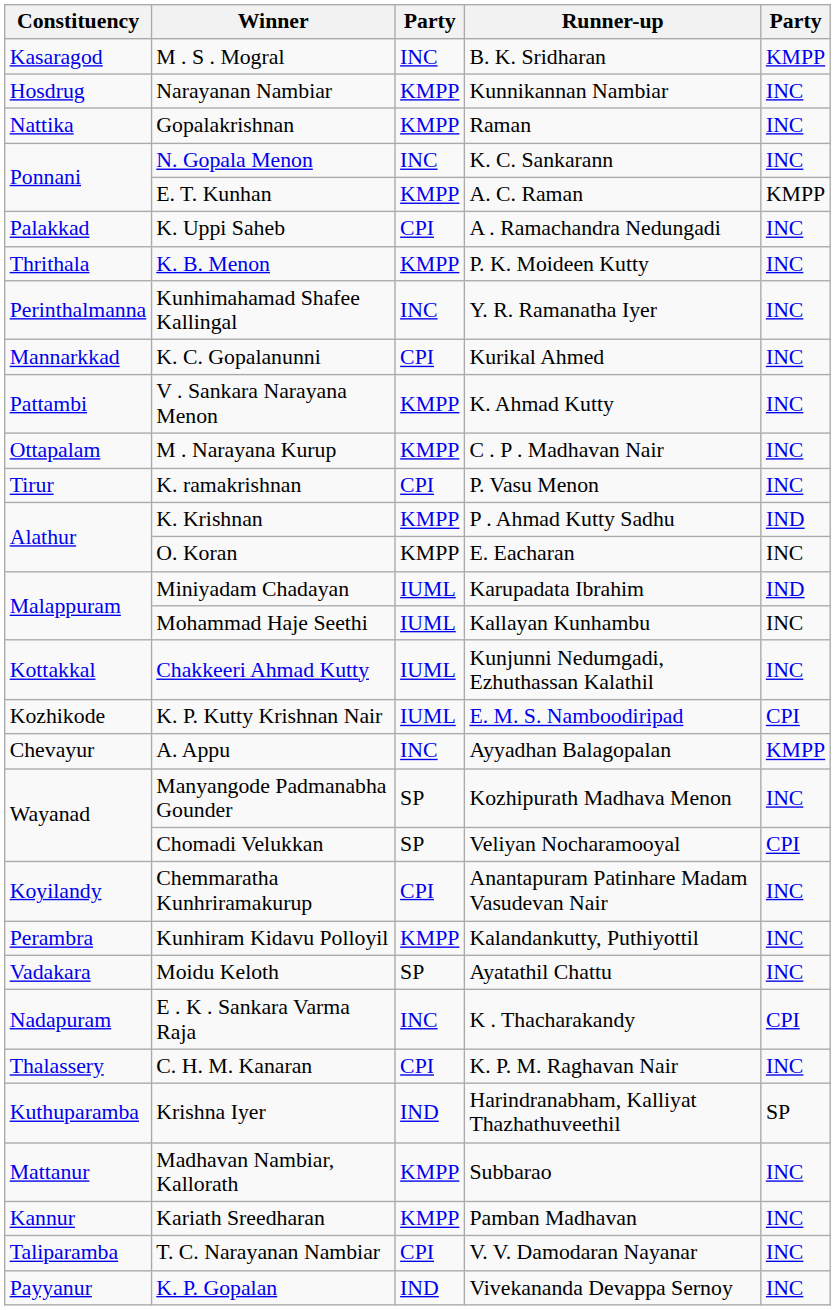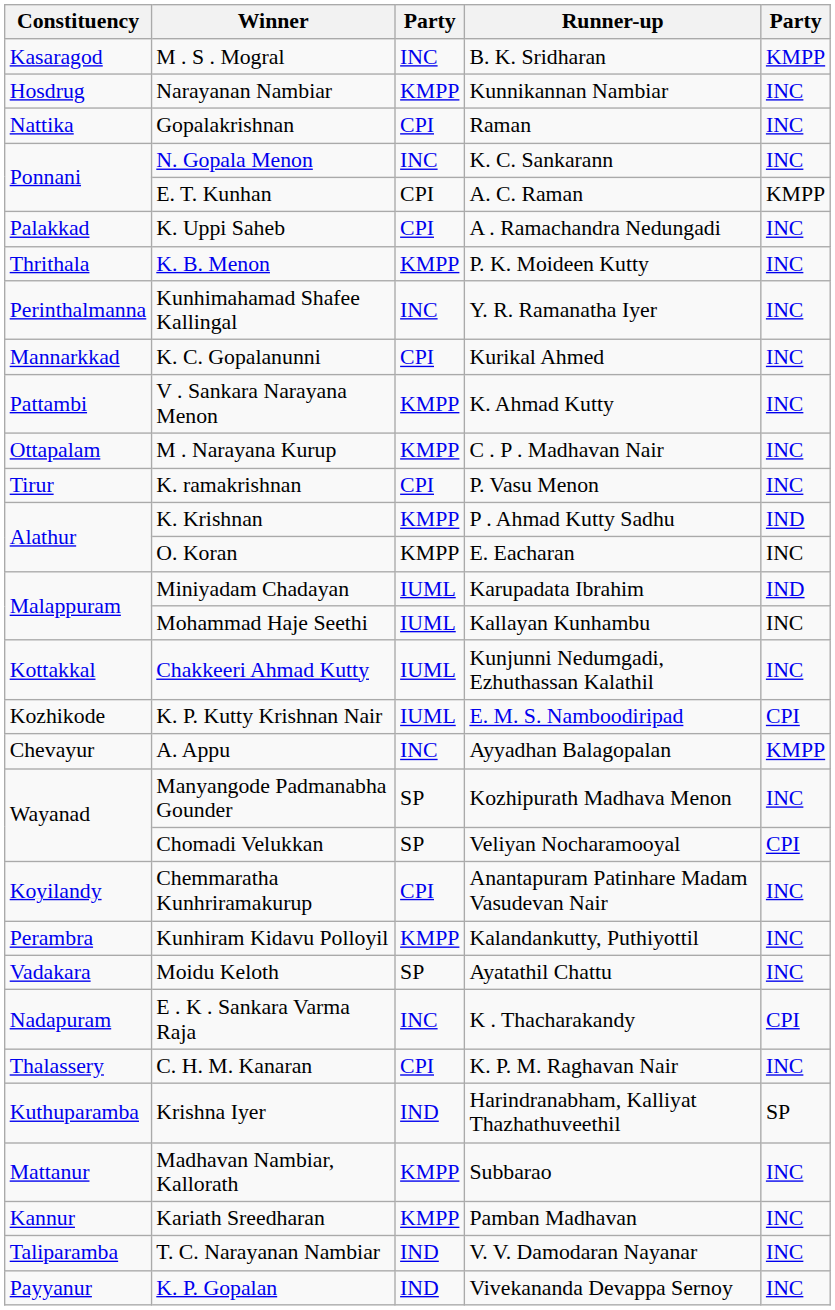Gopalakrishnan | column 3: KMPP -> CPI
E. T. Kunhan | column 3: KMPP -> CPI
T. C. Narayanan Nambiar | column 3: CPI -> IND
